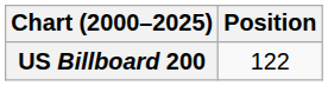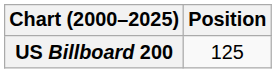US Billboard 200 | Position: 122 -> 125
